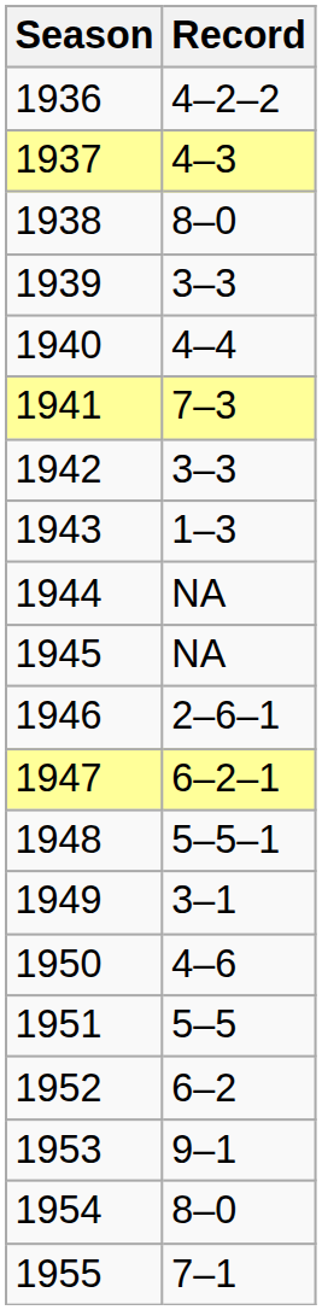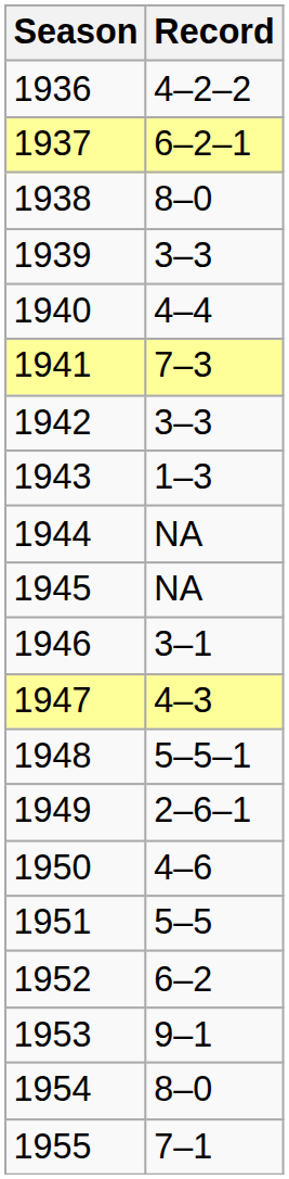1937 | Record: 4–3 -> 6–2–1
1946 | Record: 2–6–1 -> 3–1
1947 | Record: 6–2–1 -> 4–3
1949 | Record: 3–1 -> 2–6–1
